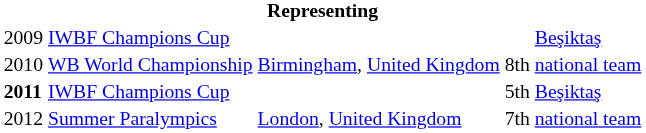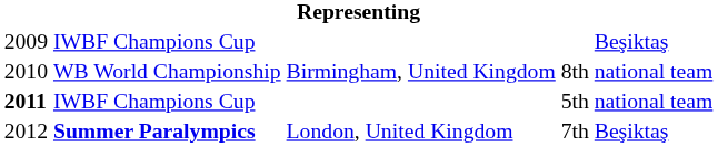5th | column 5: Beşiktaş -> national team
7th | column 2: normal -> bold
7th | column 5: national team -> Beşiktaş
